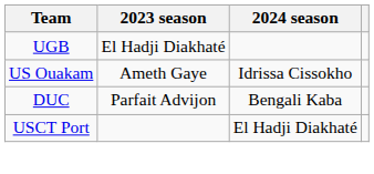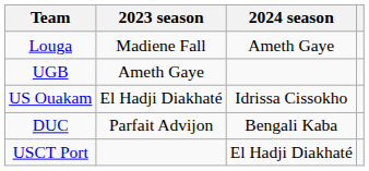+ row: Louga | Madiene Fall | Ameth Gaye
UGB | 2023 season: El Hadji Diakhaté -> Ameth Gaye
US Ouakam | 2023 season: Ameth Gaye -> El Hadji Diakhaté
